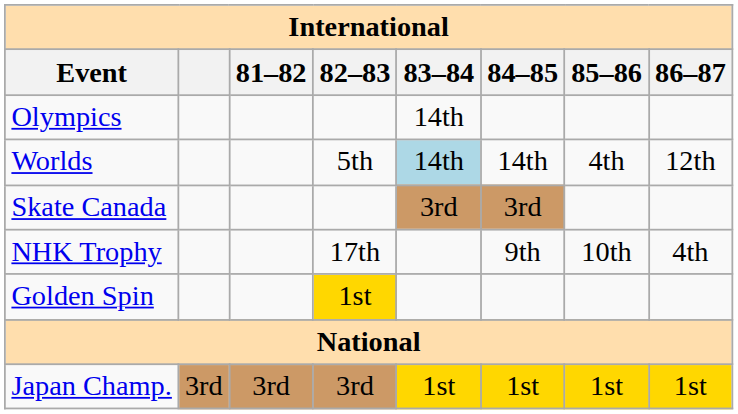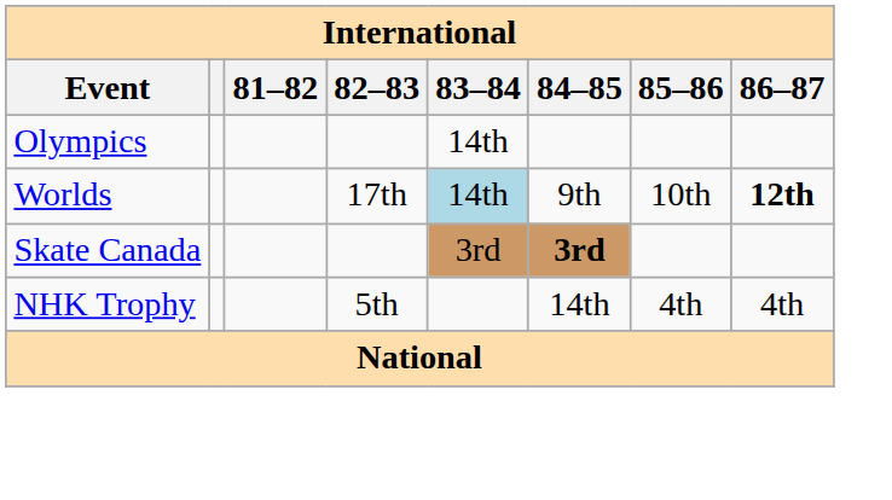Worlds | 82–83: 5th -> 17th
Worlds | 84–85: 14th -> 9th
Worlds | 85–86: 4th -> 10th
Worlds | 86–87: normal -> bold
Skate Canada | 84–85: normal -> bold
NHK Trophy | 82–83: 17th -> 5th
NHK Trophy | 84–85: 9th -> 14th
NHK Trophy | 85–86: 10th -> 4th
- row: Golden Spin | 1st
- row: Japan Champ. | 3rd | 3rd | 3rd | 1st | 1st | 1st | 1st
